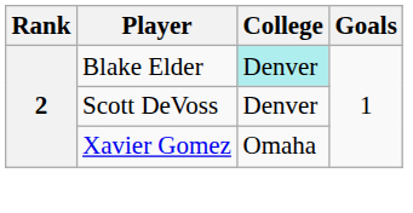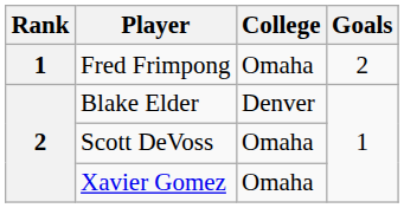+ row: 1 | Fred Frimpong | Omaha | 2
Blake Elder | College: paleturquoise background -> no background
Scott DeVoss | College: Denver -> Omaha
